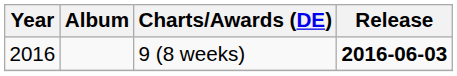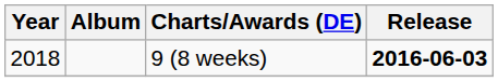9 (8 weeks) | Year: 2016 -> 2018
